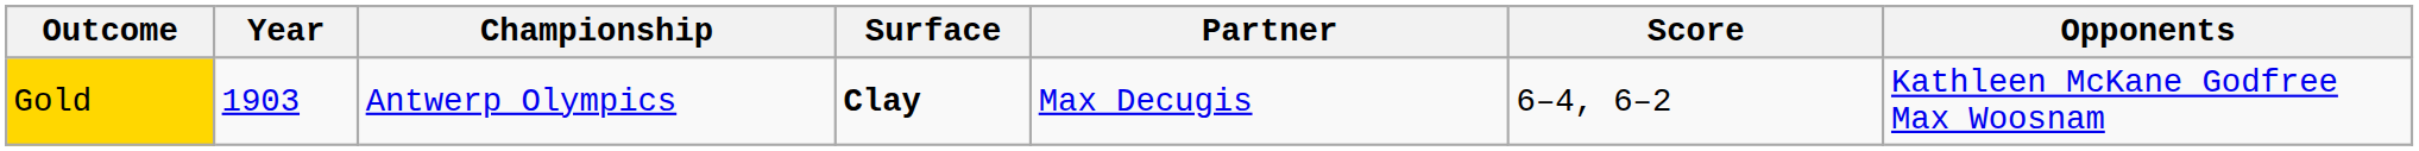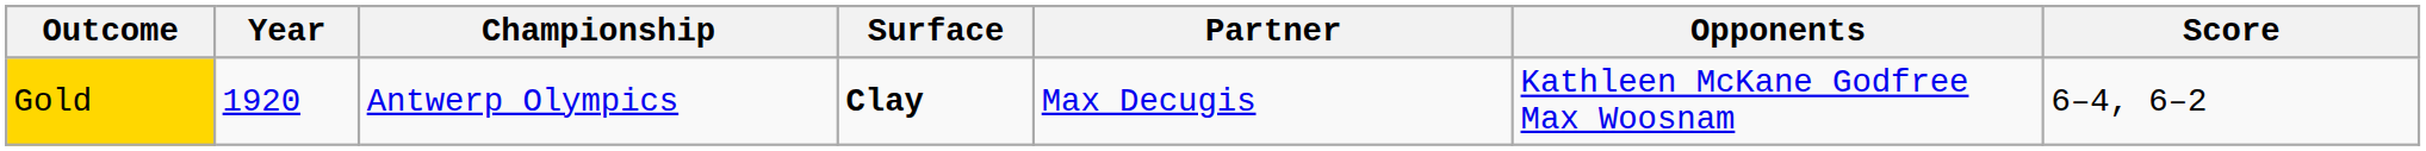columns swapped: Opponents <-> Score
Gold | Year: 1903 -> 1920
